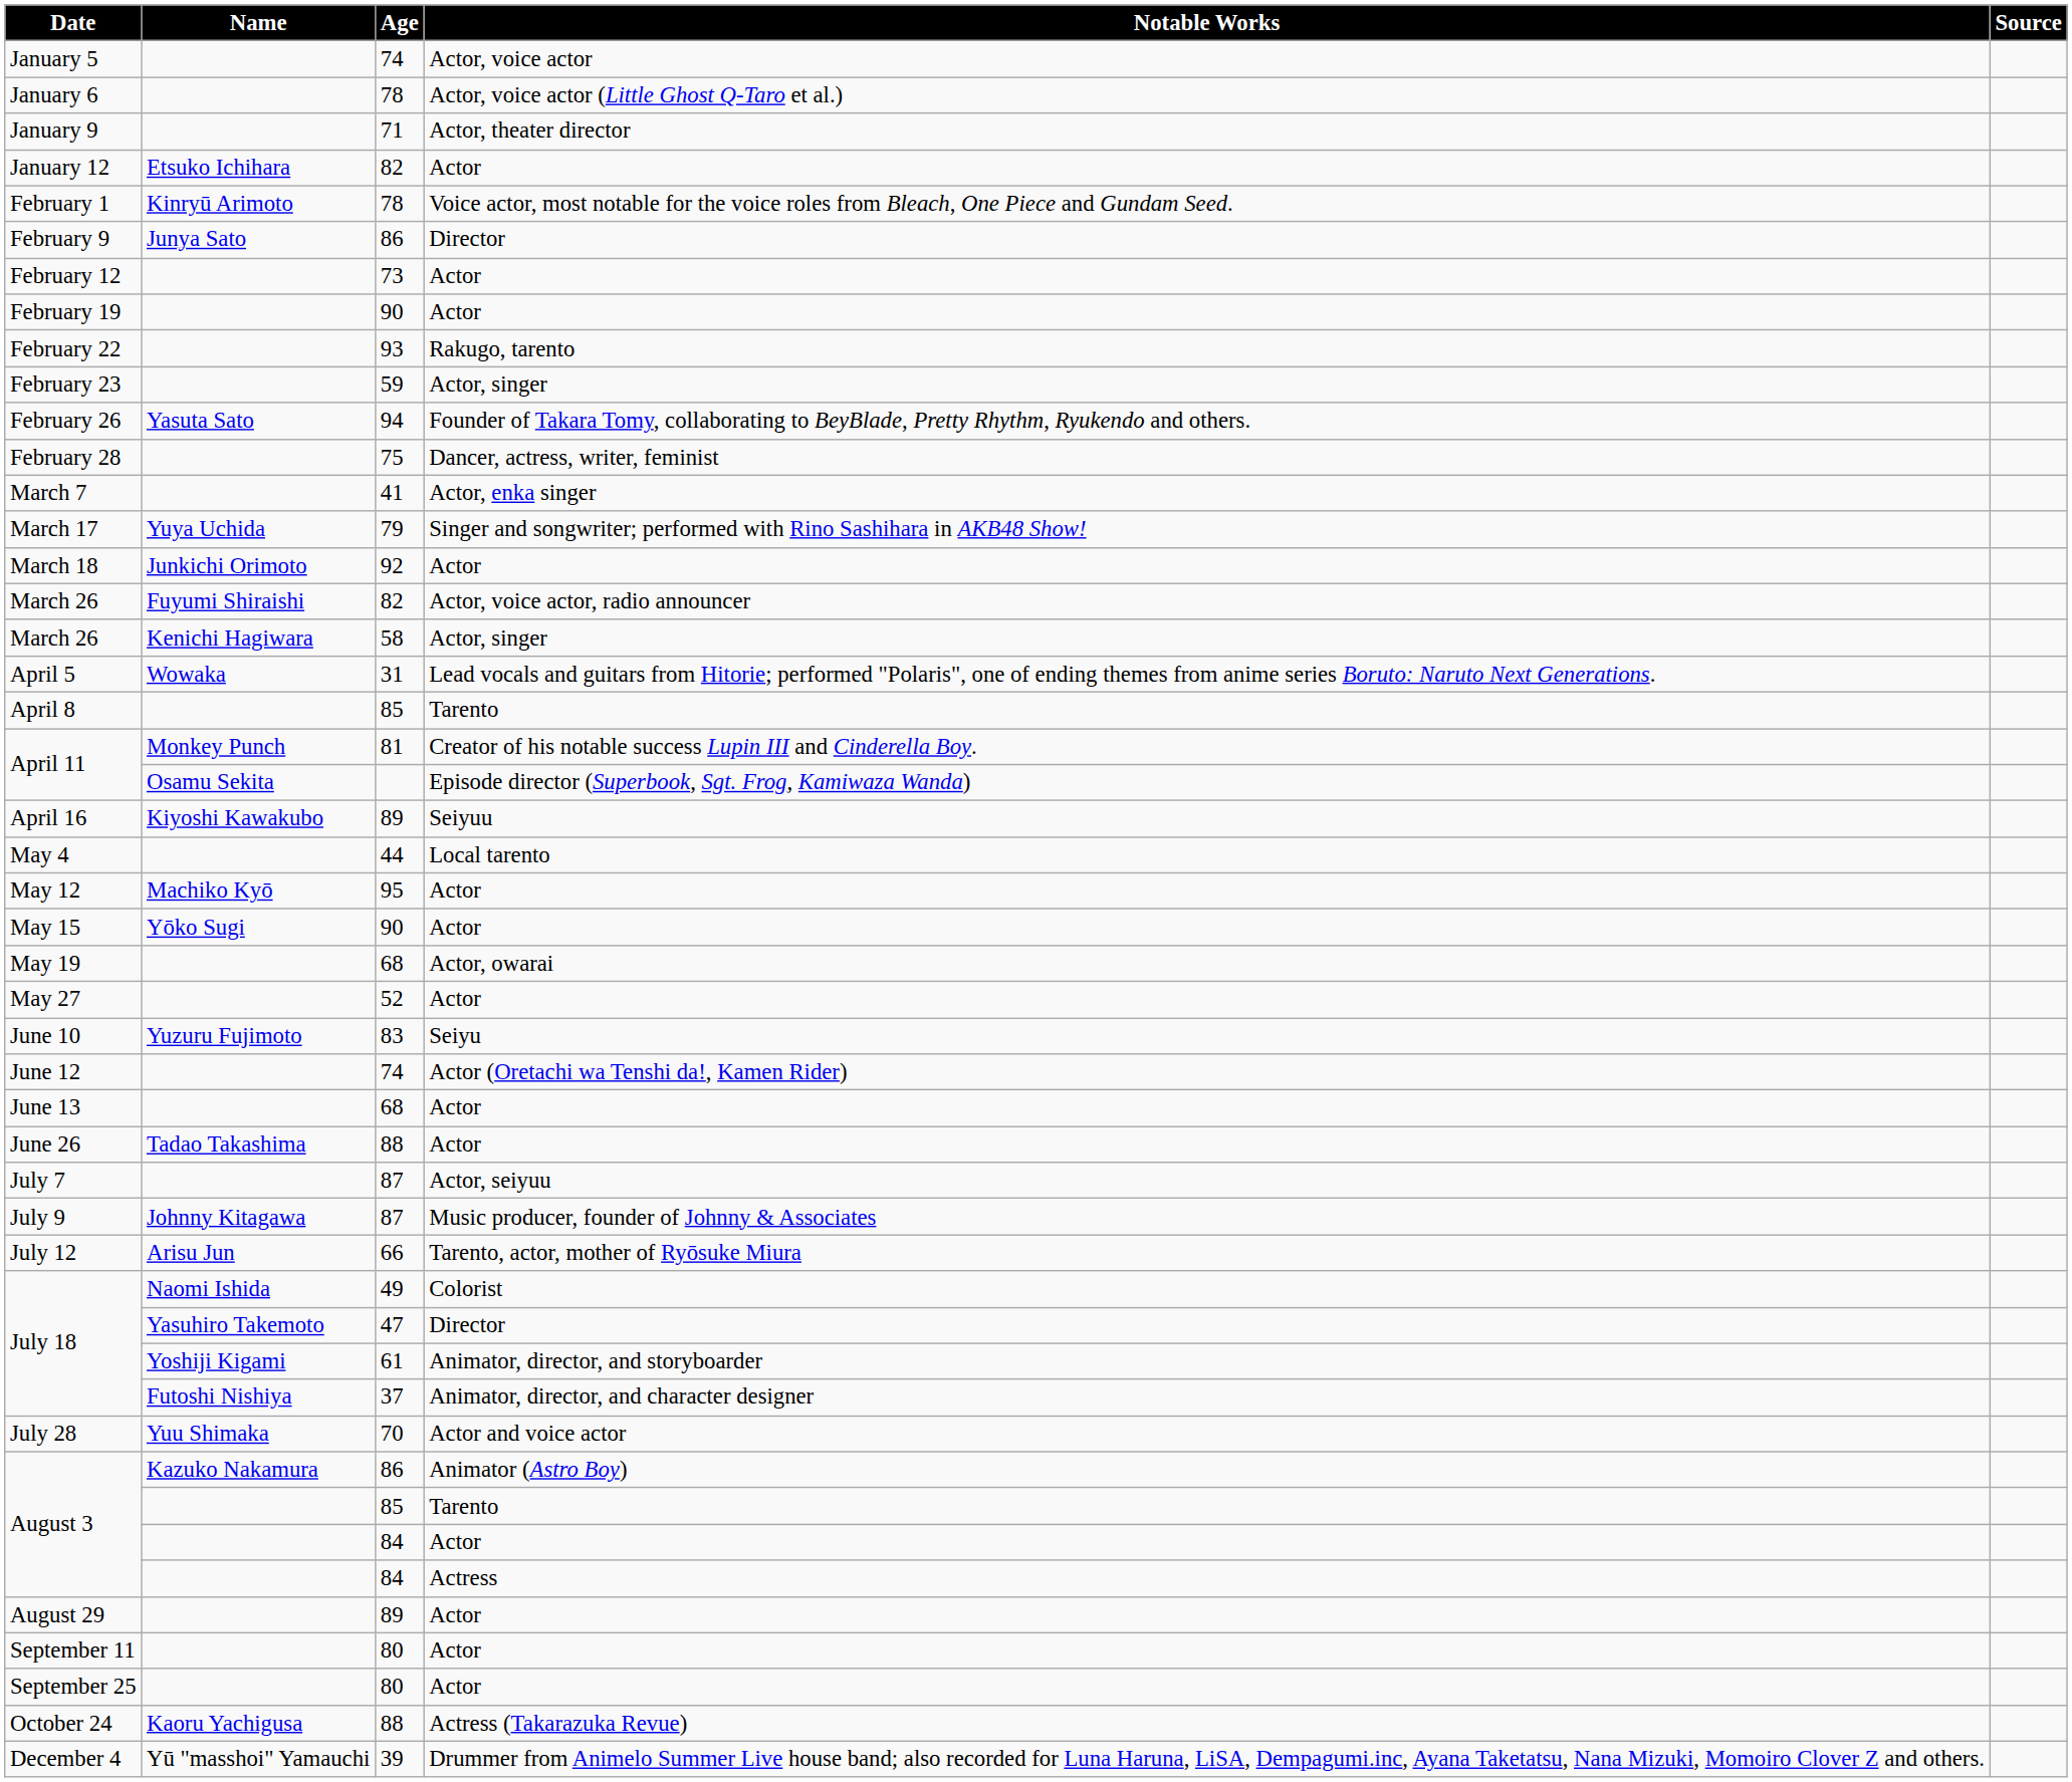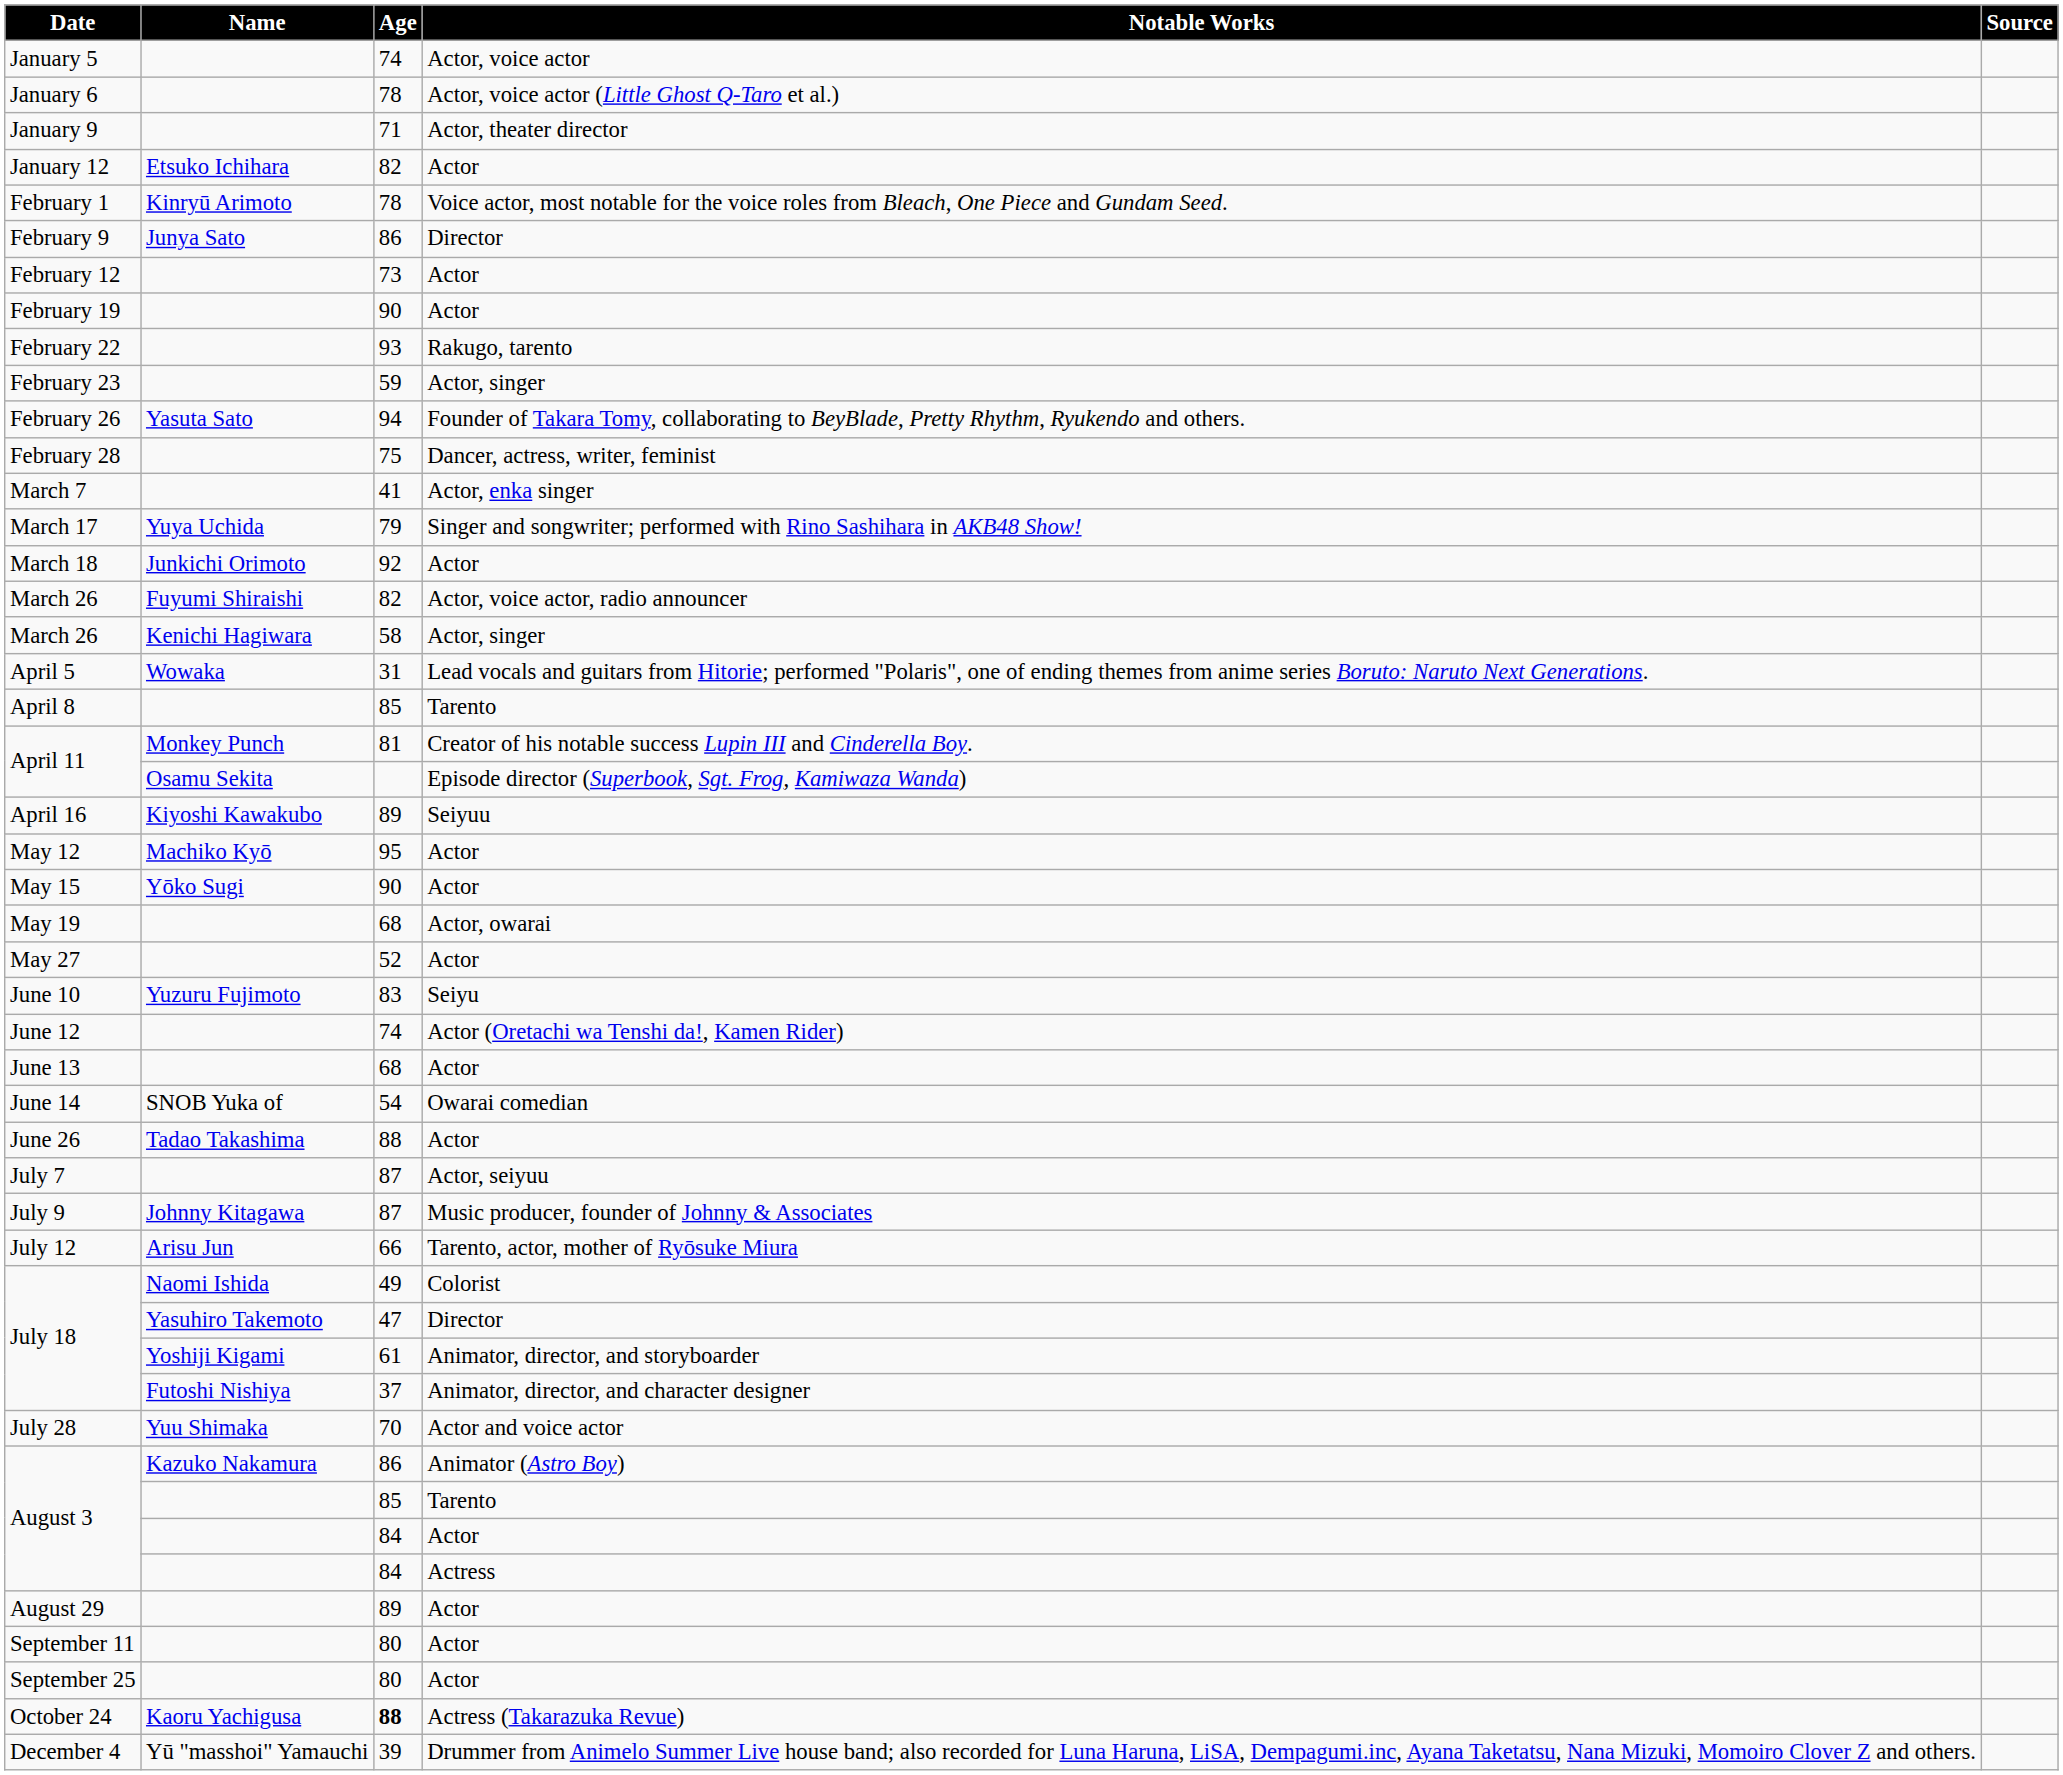- row: May 4 | 44 | Local tarento
+ row: June 14 | SNOB Yuka of | 54 | Owarai comedian
October 24 | Age: normal -> bold
